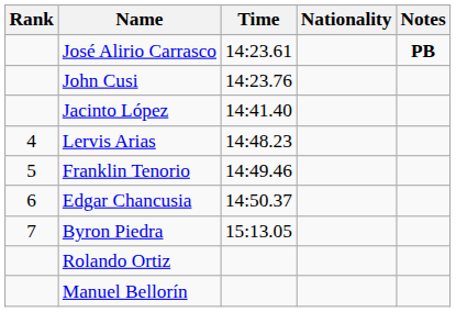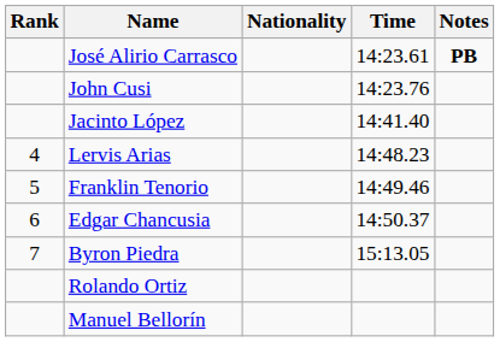columns swapped: Nationality <-> Time
